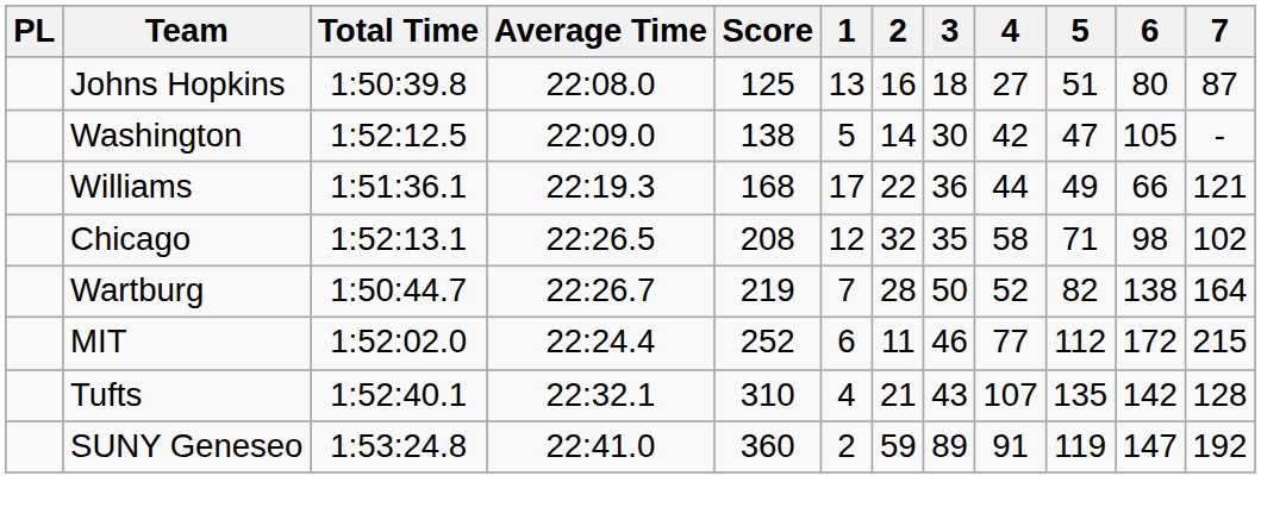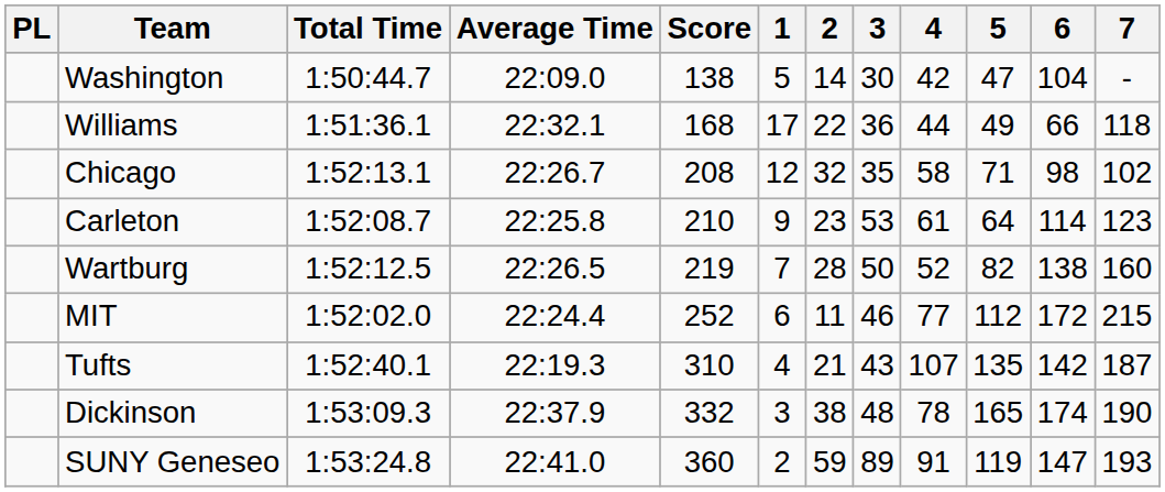- row: Johns Hopkins | 1:50:39.8 | 22:08.0 | 125 | 13 | 16 | 18 | 27 | 51 | 80 | 87
Washington | Total Time: 1:52:12.5 -> 1:50:44.7
Washington | 6: 105 -> 104
Williams | Average Time: 22:19.3 -> 22:32.1
Williams | 7: 121 -> 118
Chicago | Average Time: 22:26.5 -> 22:26.7
+ row: Carleton | 1:52:08.7 | 22:25.8 | 210 | 9 | 23 | 53 | 61 | 64 | 114 | 123
Wartburg | Total Time: 1:50:44.7 -> 1:52:12.5
Wartburg | Average Time: 22:26.7 -> 22:26.5
Wartburg | 7: 164 -> 160
Tufts | Average Time: 22:32.1 -> 22:19.3
Tufts | 7: 128 -> 187
+ row: Dickinson | 1:53:09.3 | 22:37.9 | 332 | 3 | 38 | 48 | 78 | 165 | 174 | 190
SUNY Geneseo | 7: 192 -> 193
